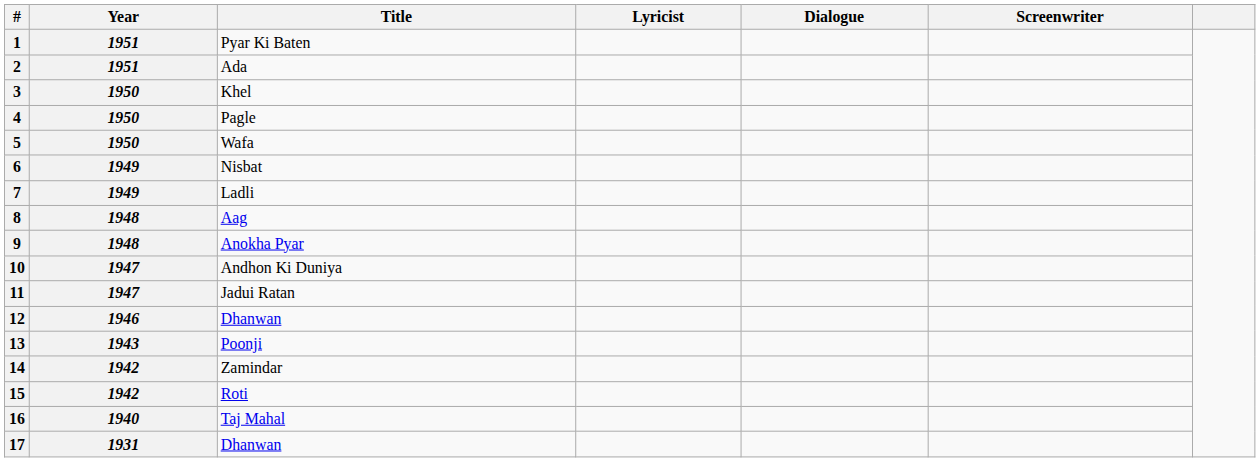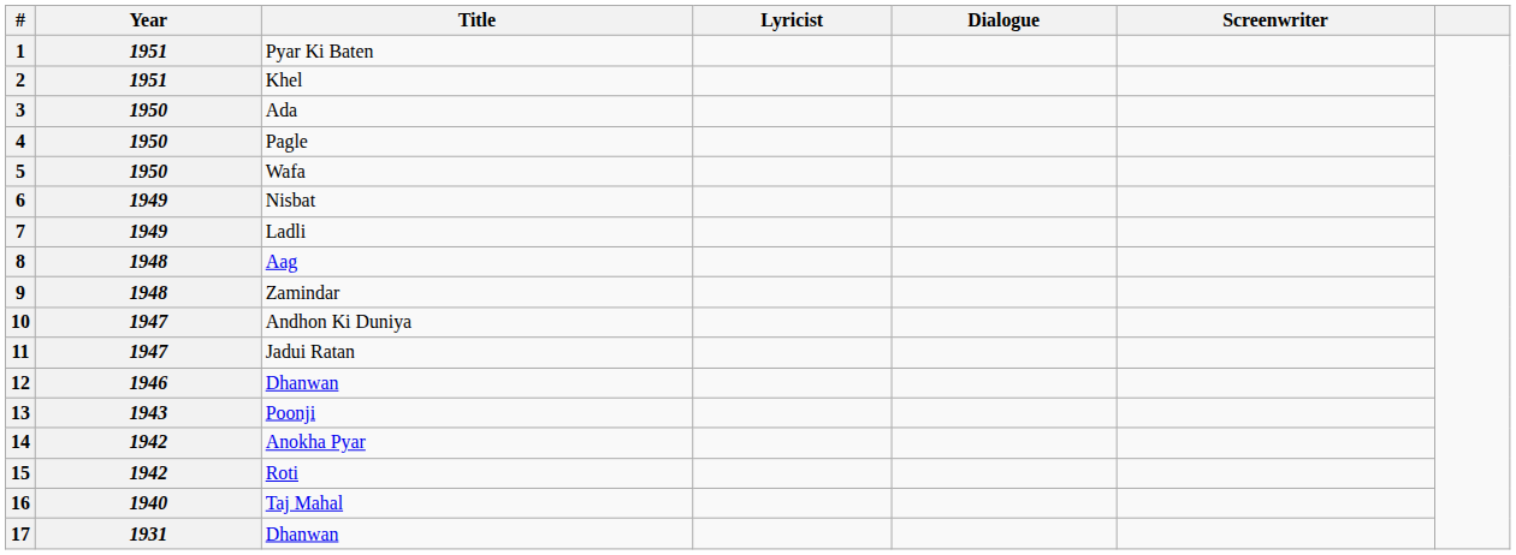2 | Title: Ada -> Khel
3 | Title: Khel -> Ada
9 | Title: Anokha Pyar -> Zamindar
14 | Title: Zamindar -> Anokha Pyar
